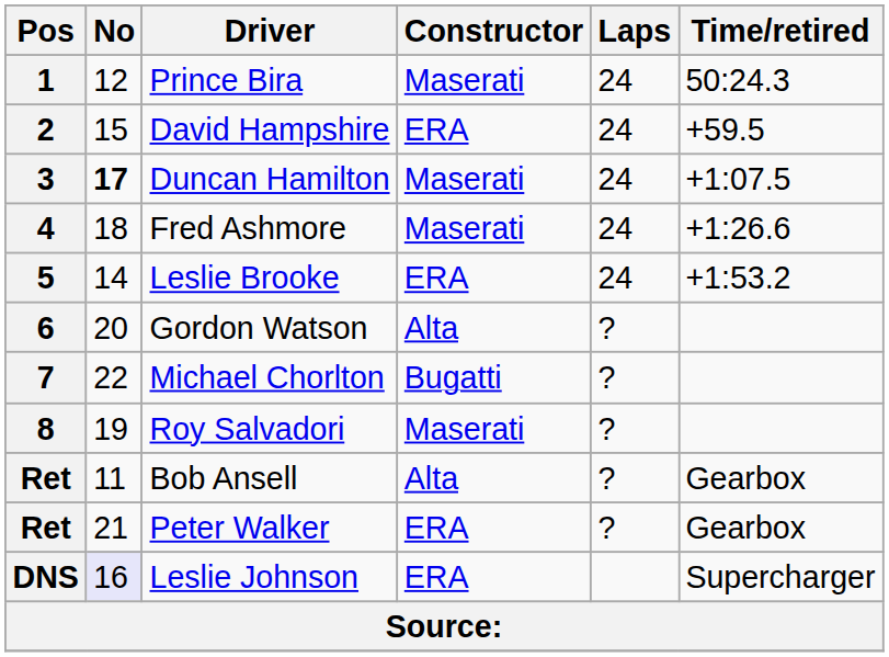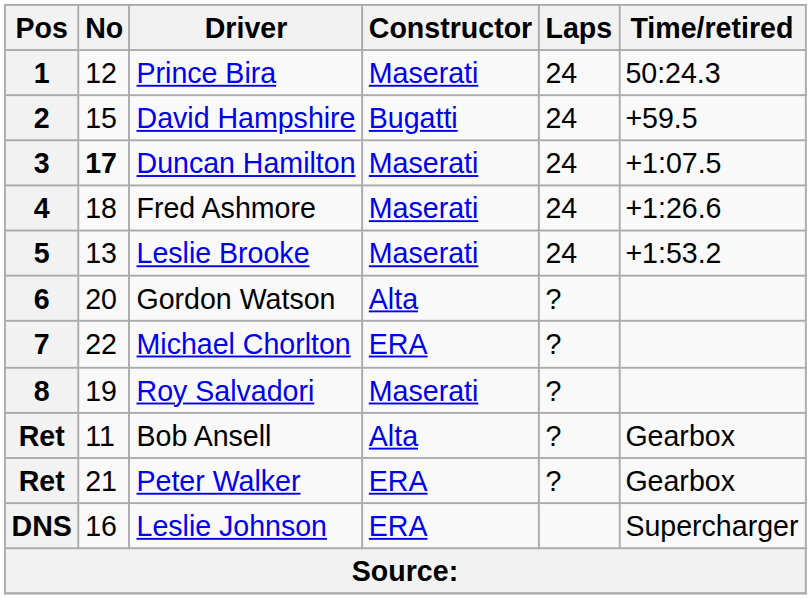2 | Constructor: ERA -> Bugatti
5 | No: 14 -> 13
5 | Constructor: ERA -> Maserati
7 | Constructor: Bugatti -> ERA
DNS | No: lavender background -> no background
